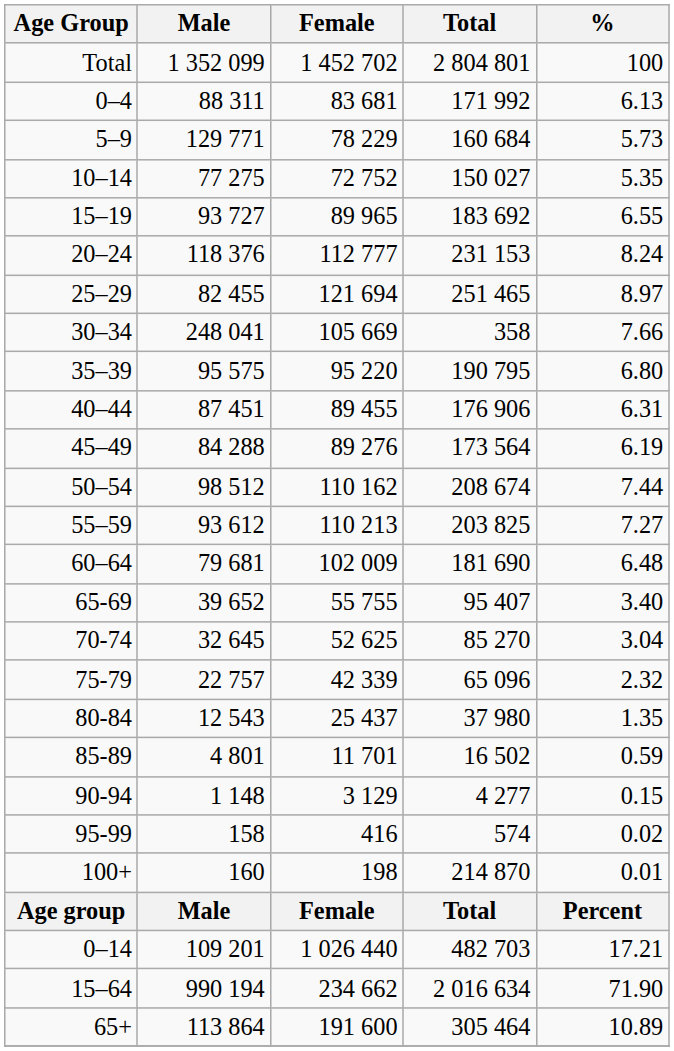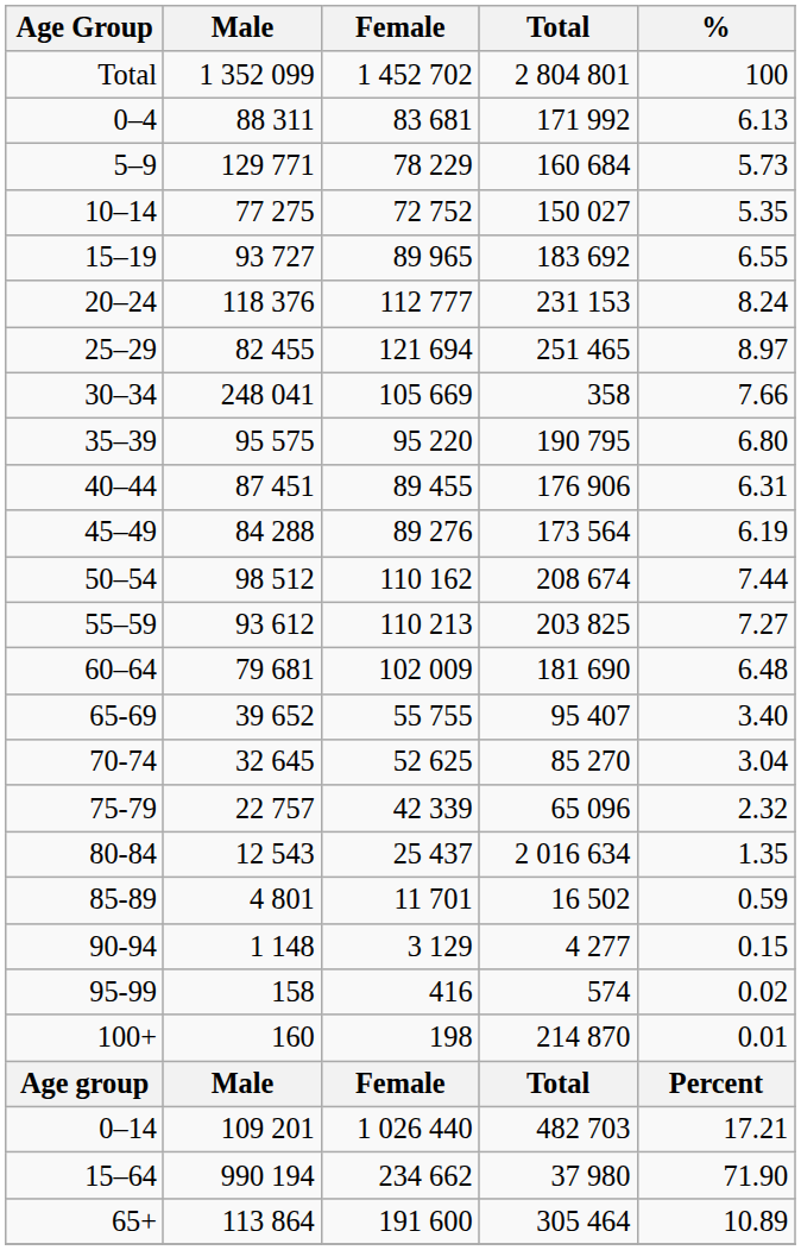80-84 | Total: 37 980 -> 2 016 634
15–64 | Total: 2 016 634 -> 37 980
